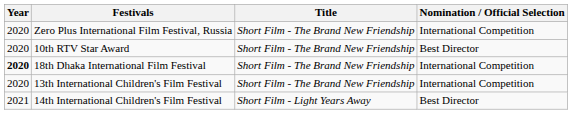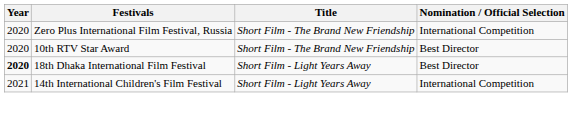18th Dhaka International Film Festival | Title: Short Film - The Brand New Friendship -> Short Film - Light Years Away
18th Dhaka International Film Festival | Nomination / Official Selection: International Competition -> Best Director
- row: 2020 | 13th International Children's Film Festival | Short Film - The Brand New Friendship | International Competition
14th International Children's Film Festival | Nomination / Official Selection: Best Director -> International Competition
